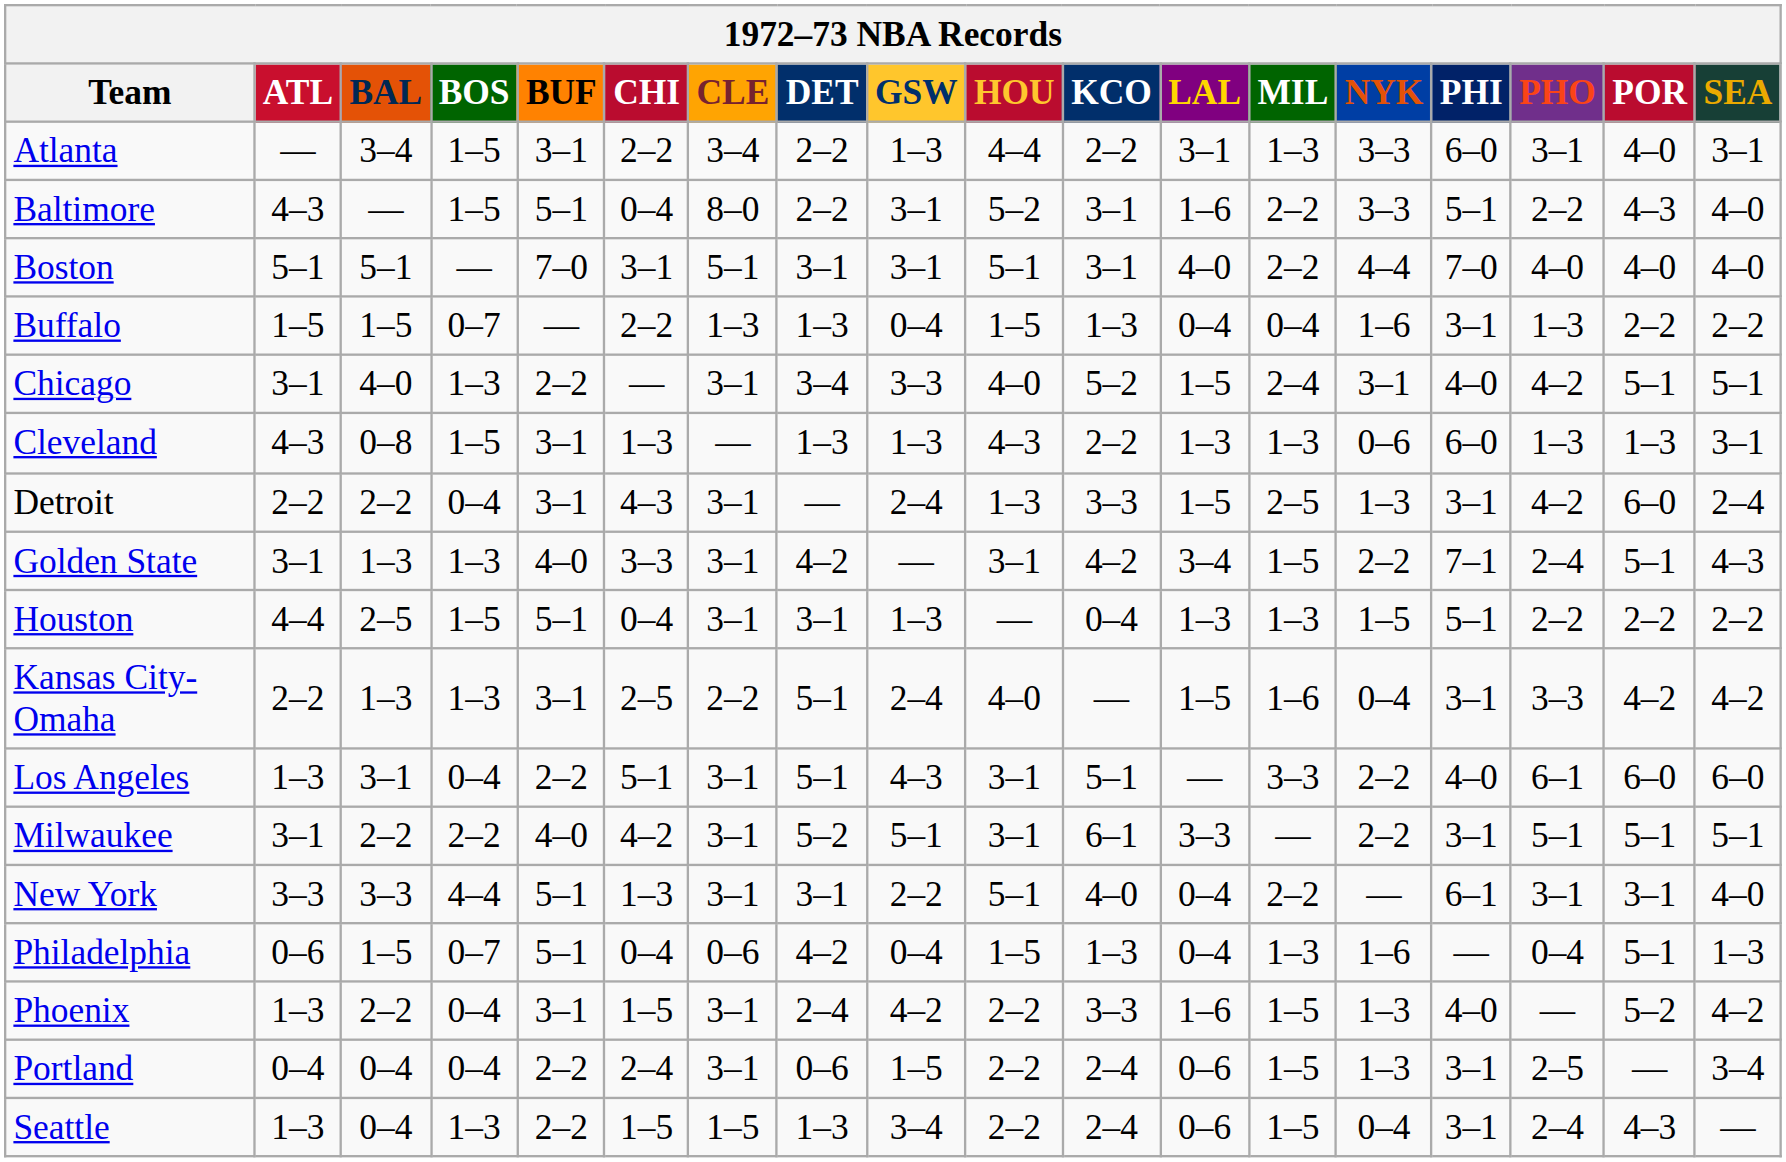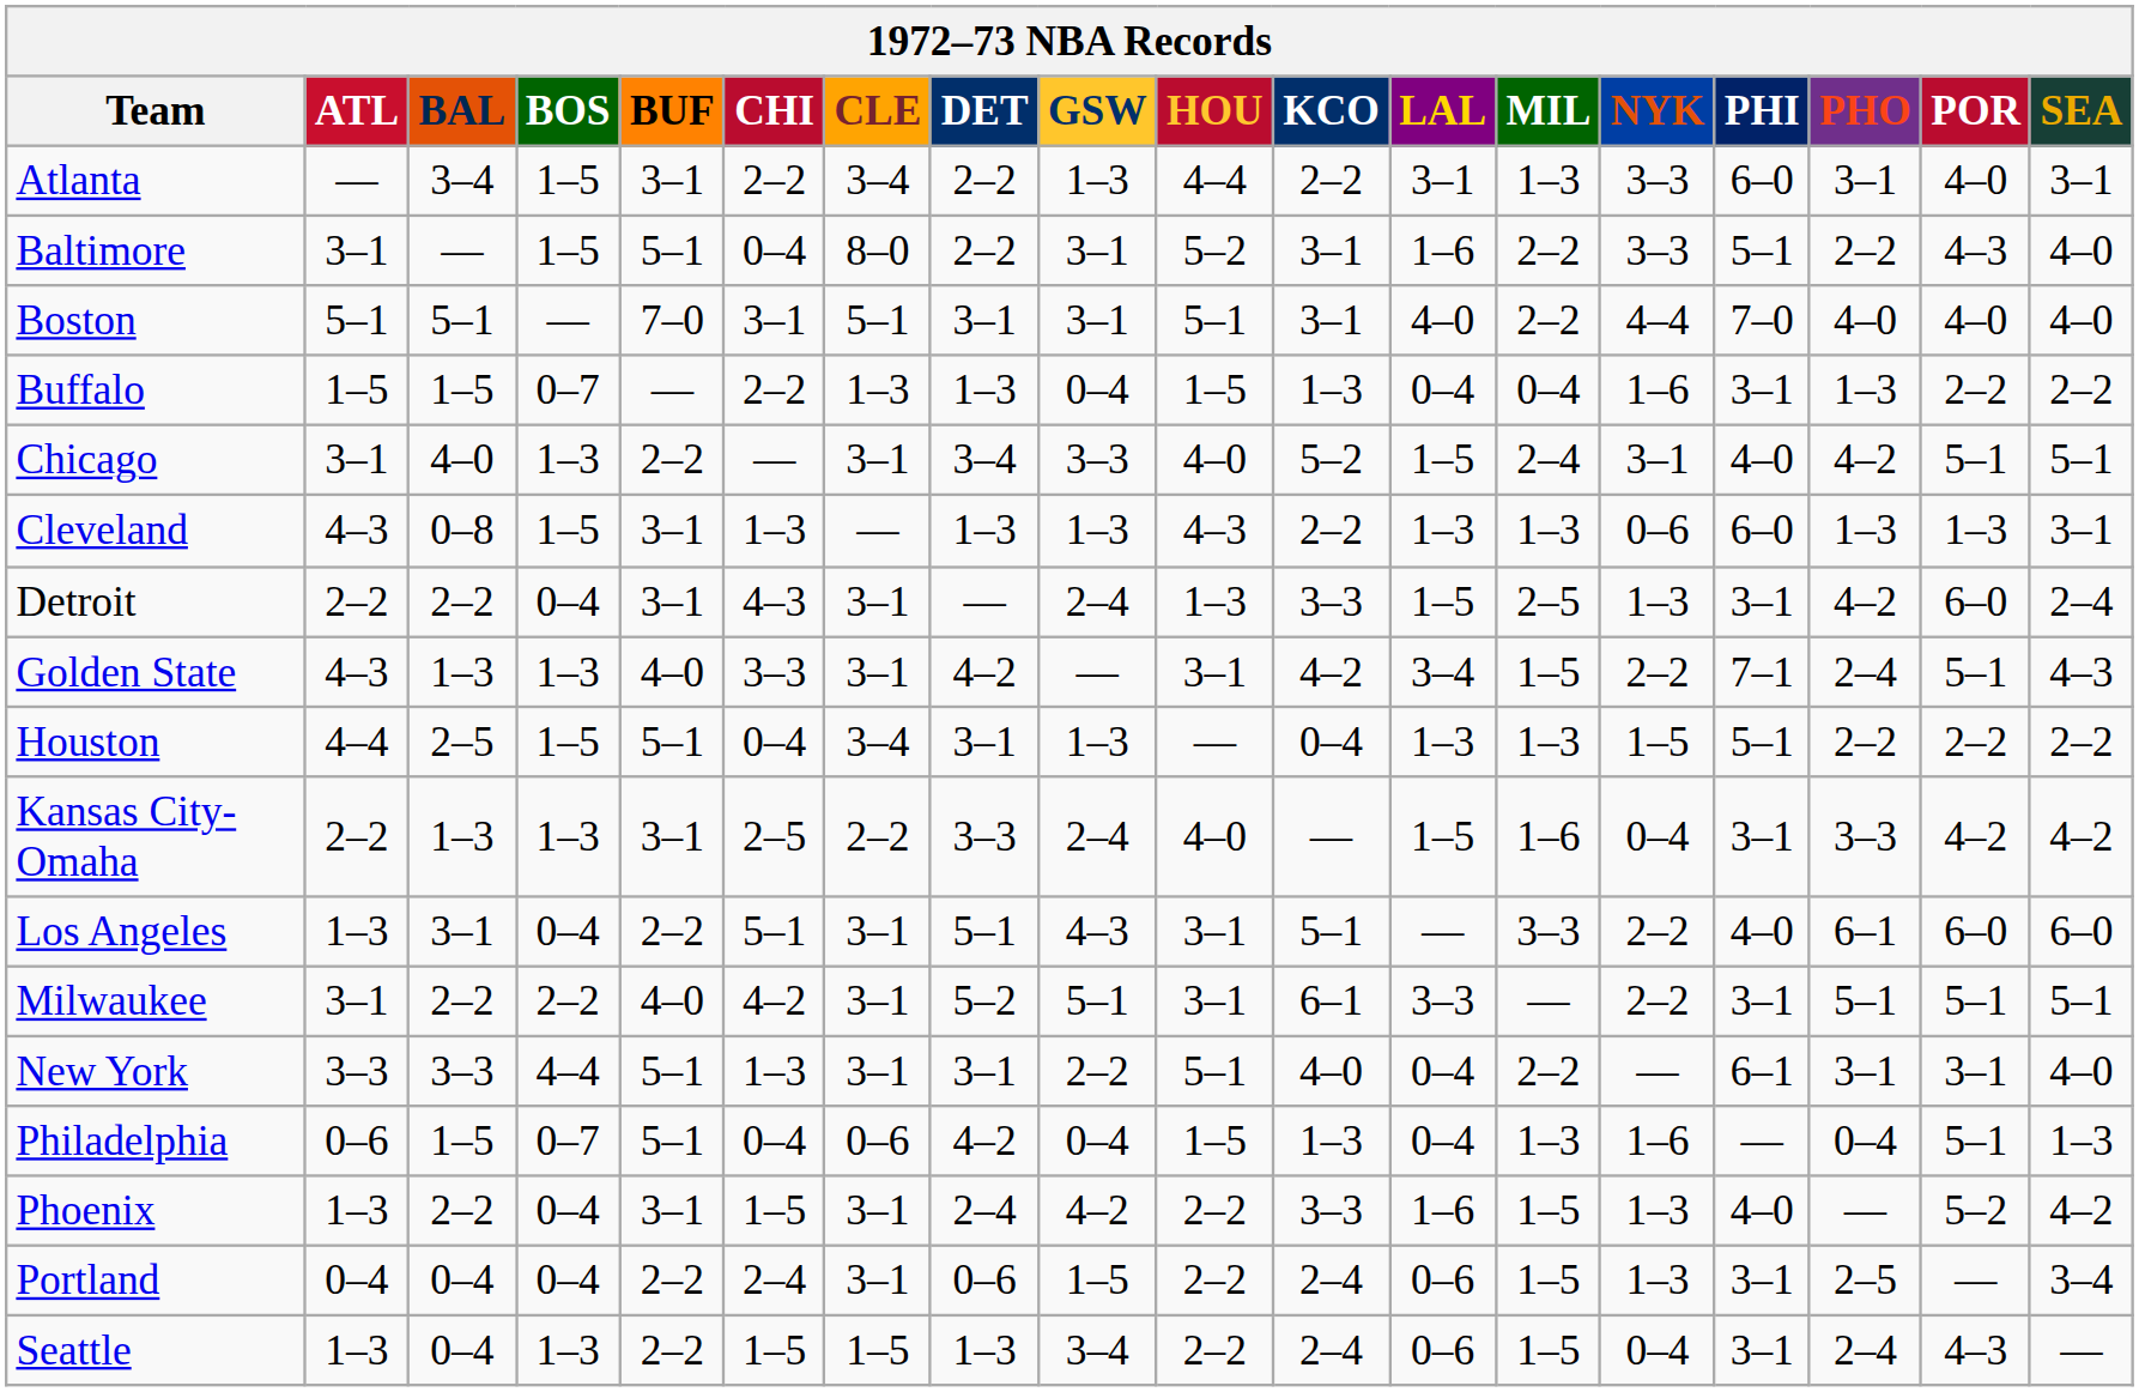Baltimore | ATL: 4–3 -> 3–1
Golden State | ATL: 3–1 -> 4–3
Houston | CLE: 3–1 -> 3–4
Kansas City-Omaha | DET: 5–1 -> 3–3
